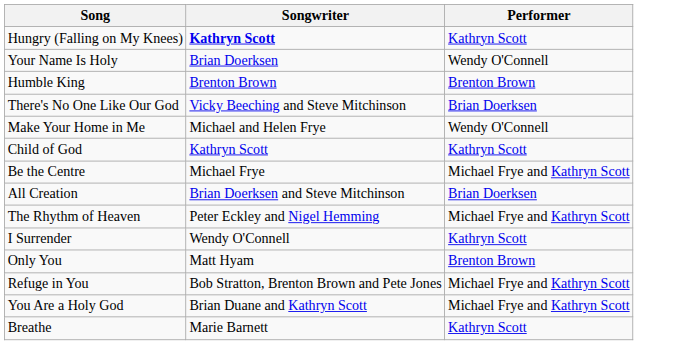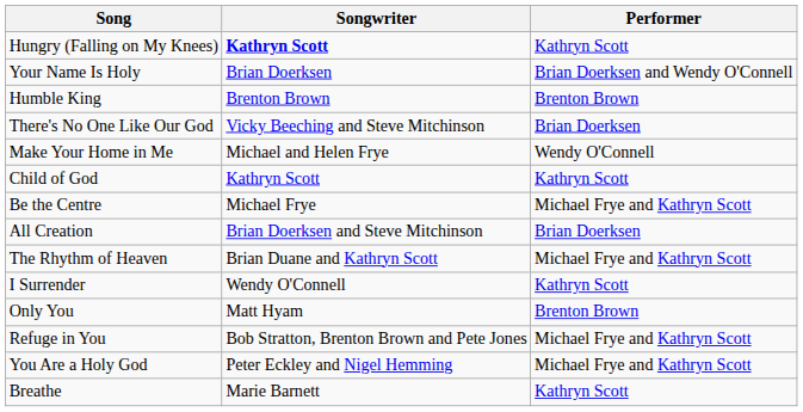Your Name Is Holy | Performer: Wendy O'Connell -> Brian Doerksen and Wendy O'Connell
The Rhythm of Heaven | Songwriter: Peter Eckley and Nigel Hemming -> Brian Duane and Kathryn Scott
You Are a Holy God | Songwriter: Brian Duane and Kathryn Scott -> Peter Eckley and Nigel Hemming
